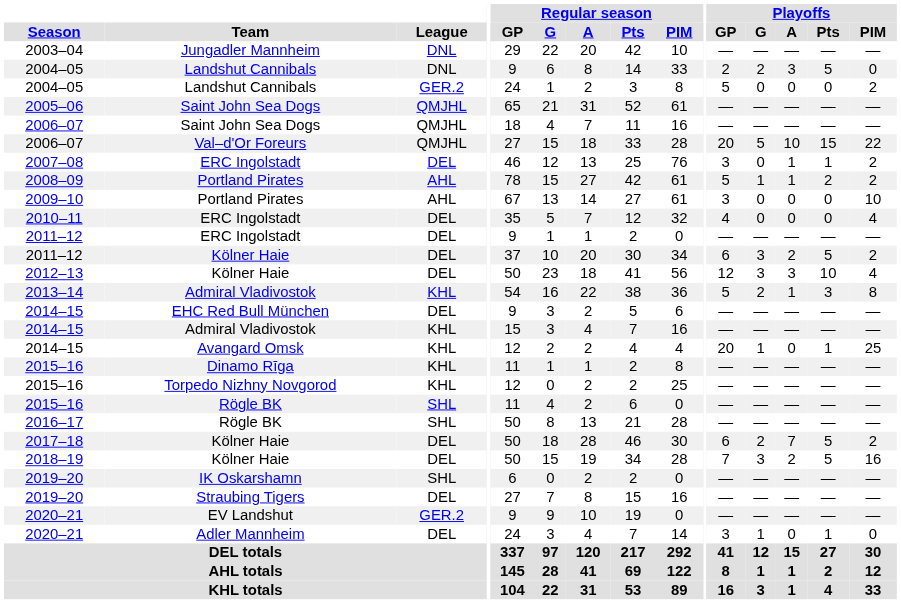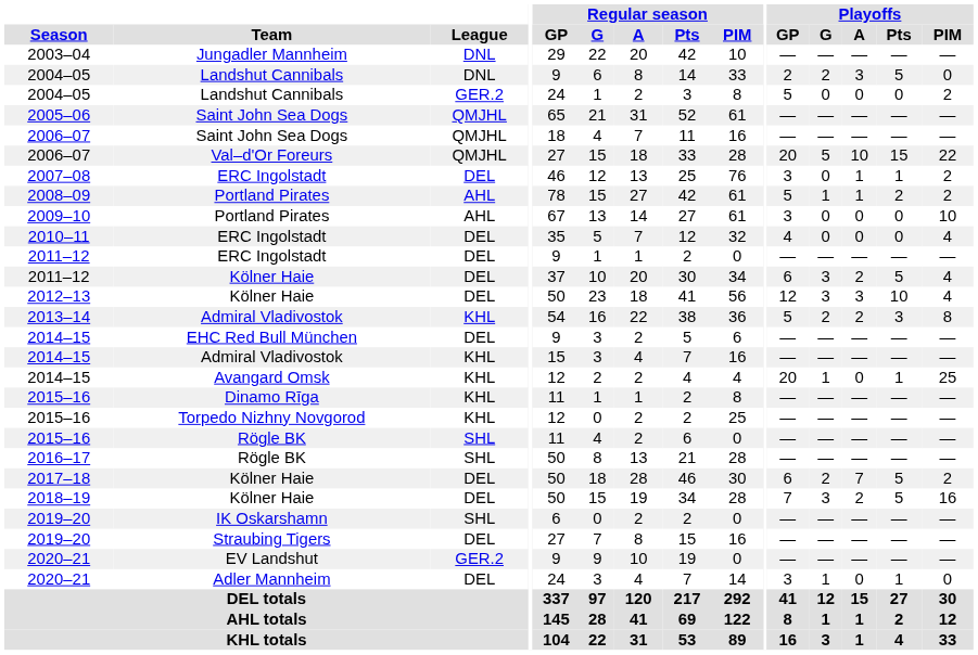2011–12 / Kölner Haie | Playoffs / PIM: 2 -> 4
2013–14 | Playoffs / A: 1 -> 2
